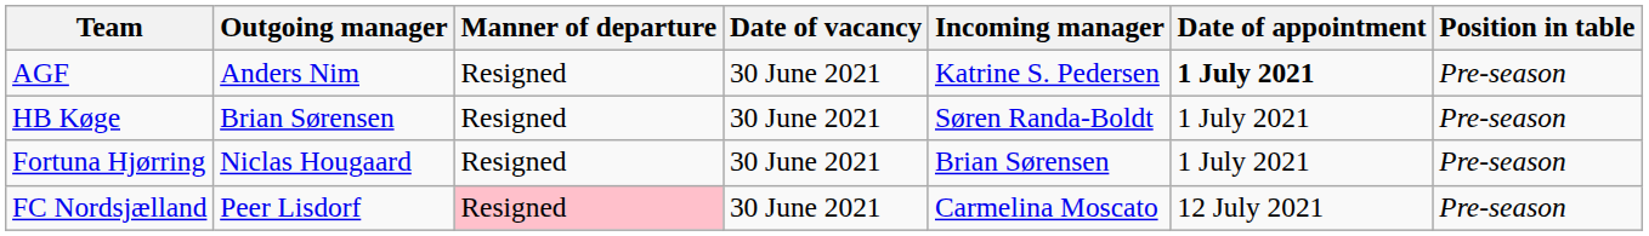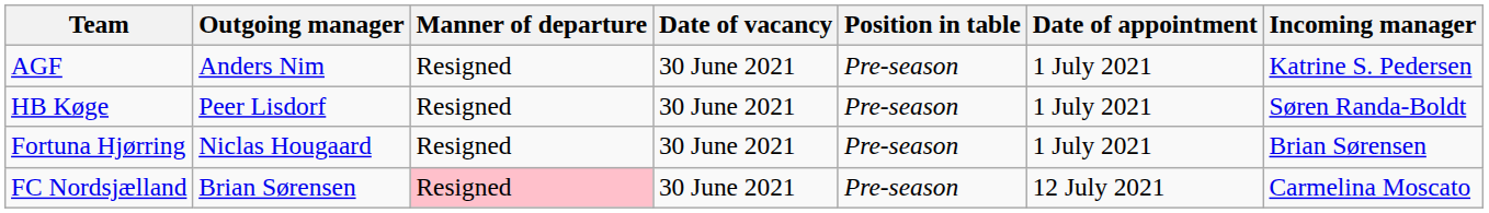columns swapped: Incoming manager <-> Position in table
AGF | Date of appointment: bold -> normal
HB Køge | Outgoing manager: Brian Sørensen -> Peer Lisdorf
FC Nordsjælland | Outgoing manager: Peer Lisdorf -> Brian Sørensen
